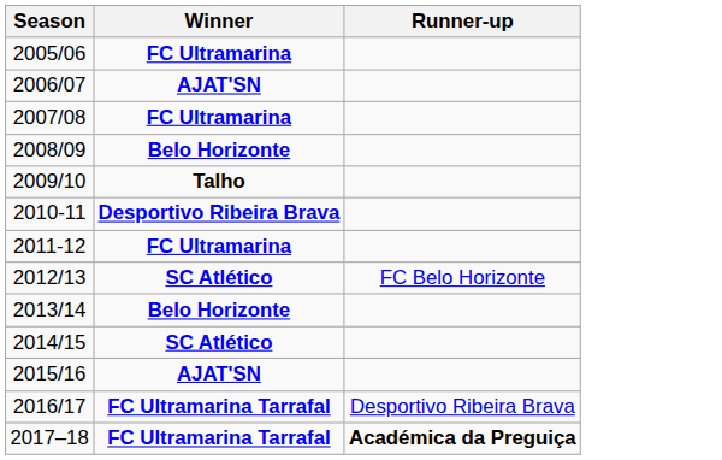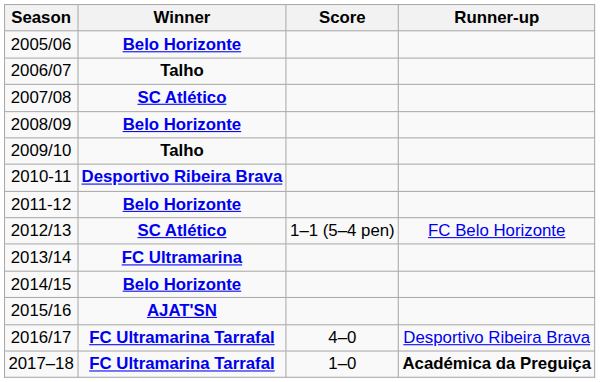+ column: Score | 1–1 (5–4 pen) | 4–0 | 1–0
2005/06 | Winner: FC Ultramarina -> Belo Horizonte
2006/07 | Winner: AJAT'SN -> Talho
2007/08 | Winner: FC Ultramarina -> SC Atlético
2011-12 | Winner: FC Ultramarina -> Belo Horizonte
2013/14 | Winner: Belo Horizonte -> FC Ultramarina
2014/15 | Winner: SC Atlético -> Belo Horizonte
